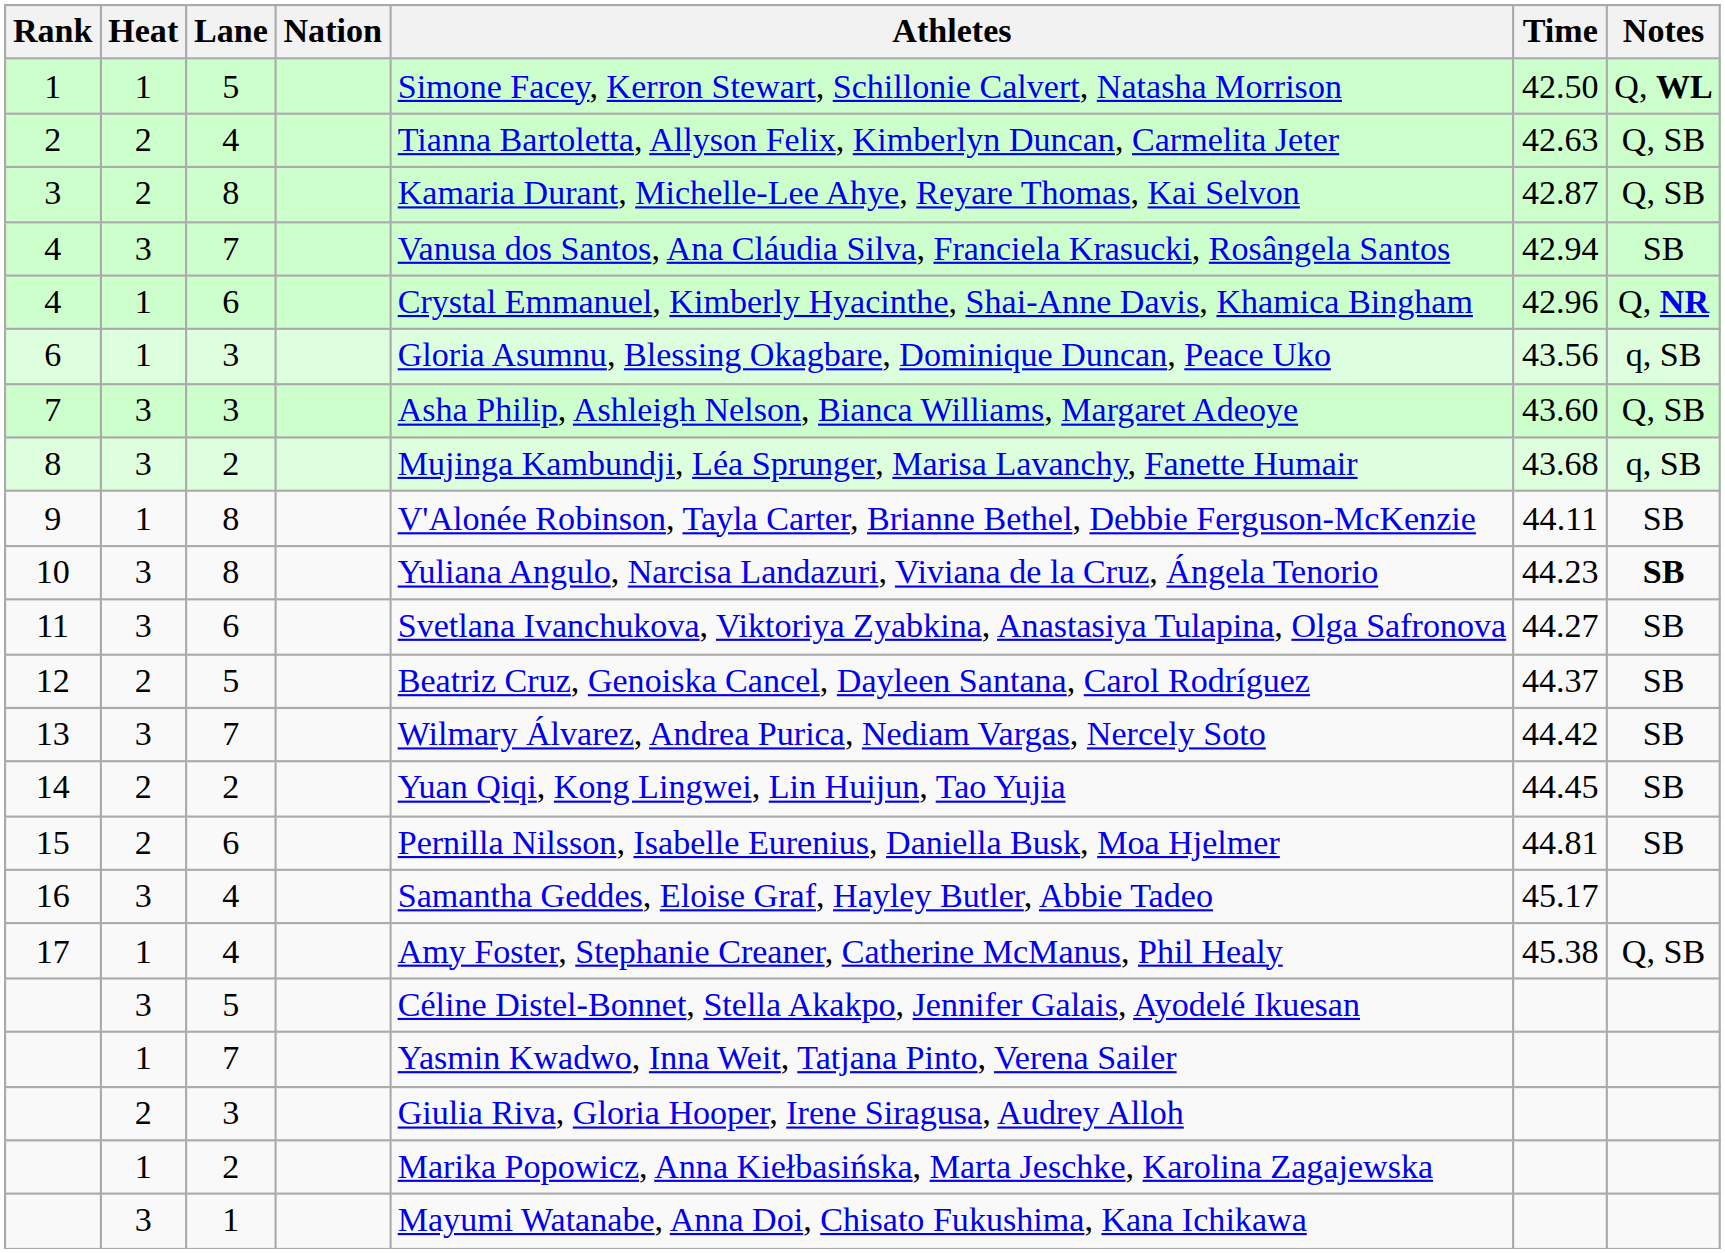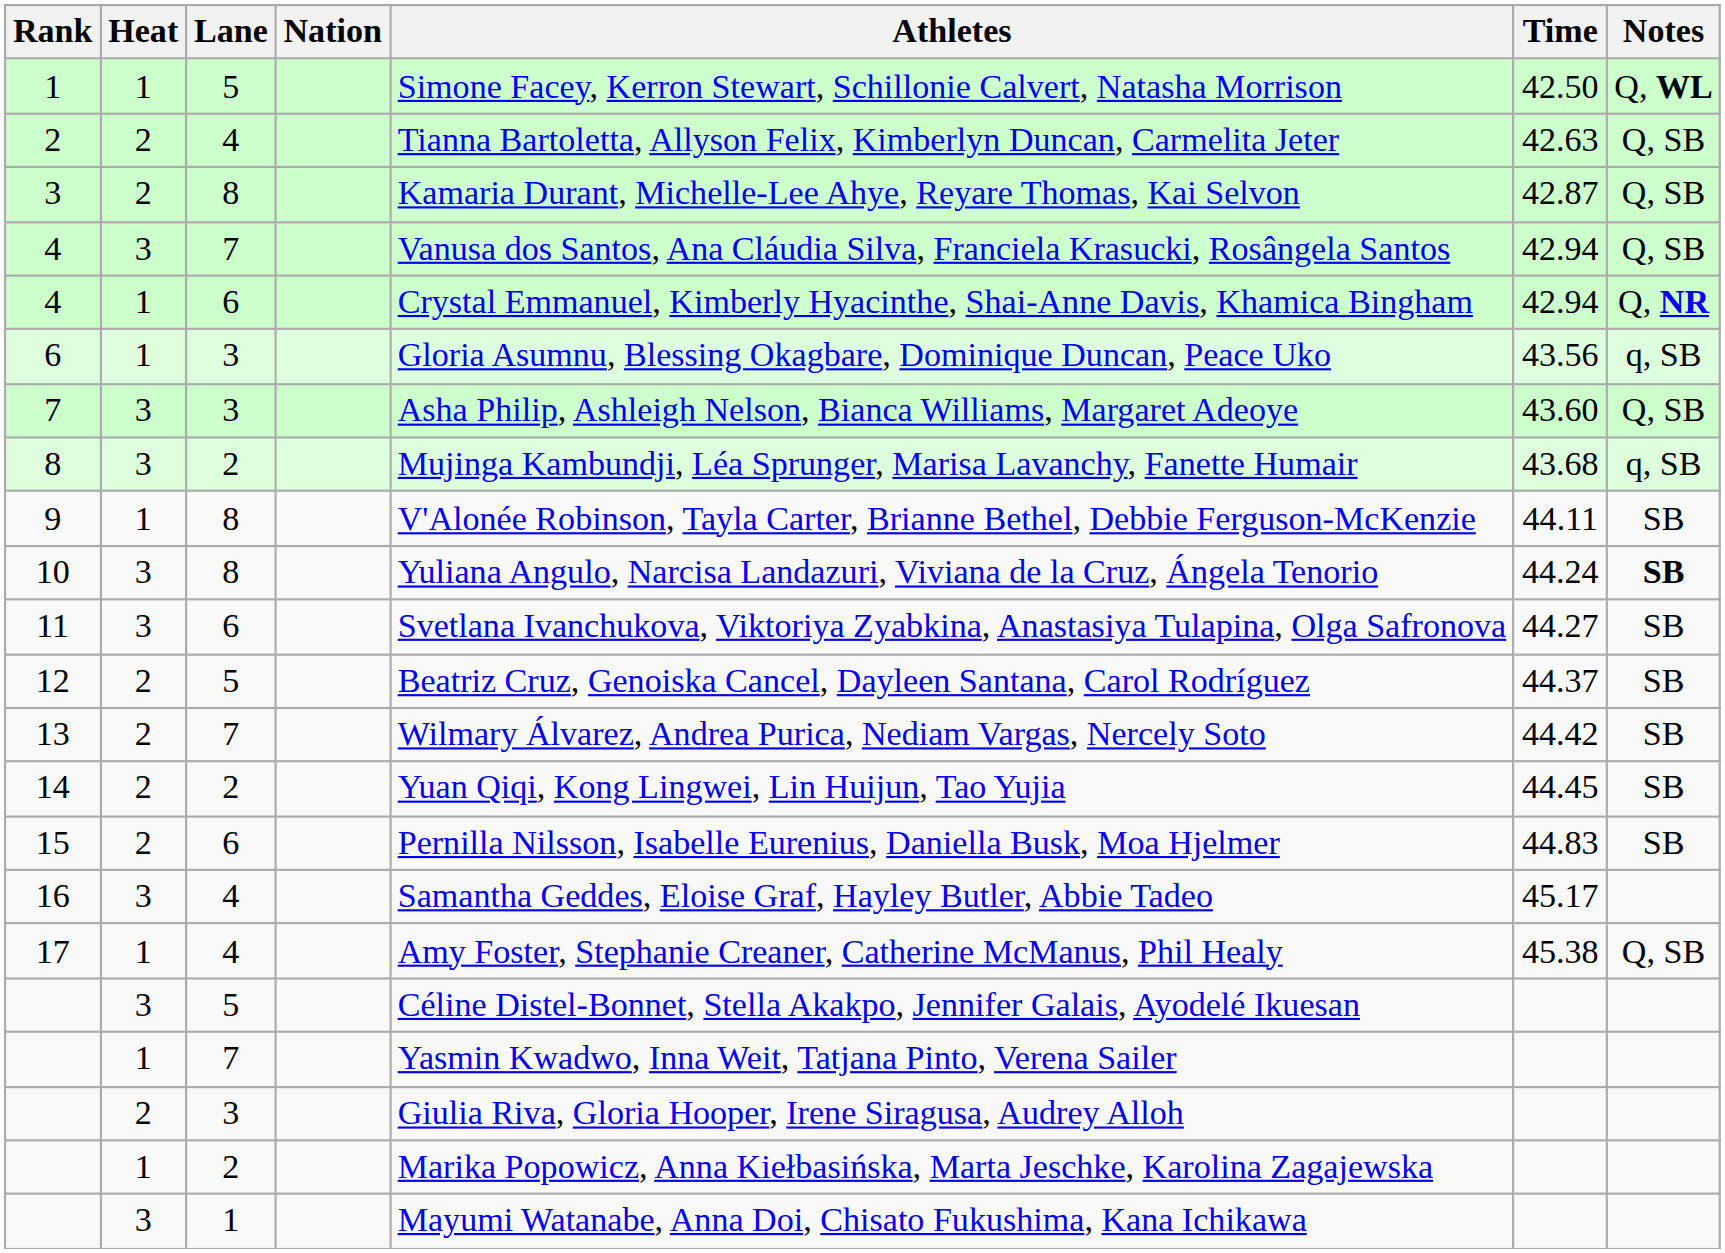4 / 7 | Notes: SB -> Q, SB
4 / 6 | Time: 42.96 -> 42.94
10 | Time: 44.23 -> 44.24
13 | Heat: 3 -> 2
15 | Time: 44.81 -> 44.83
